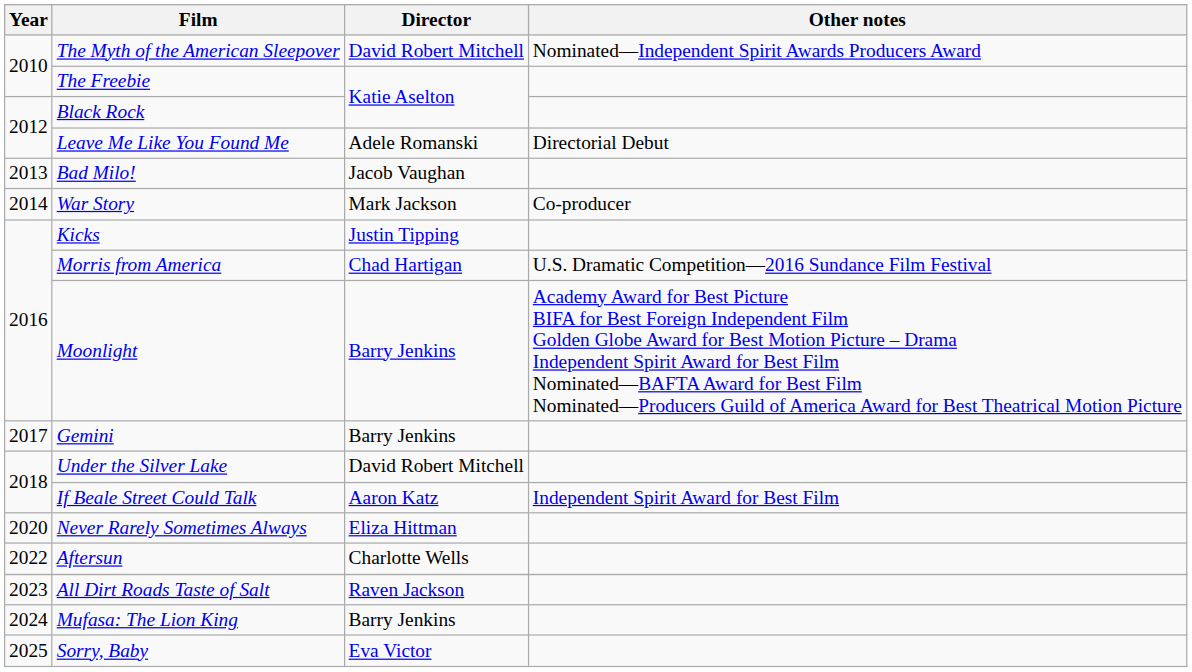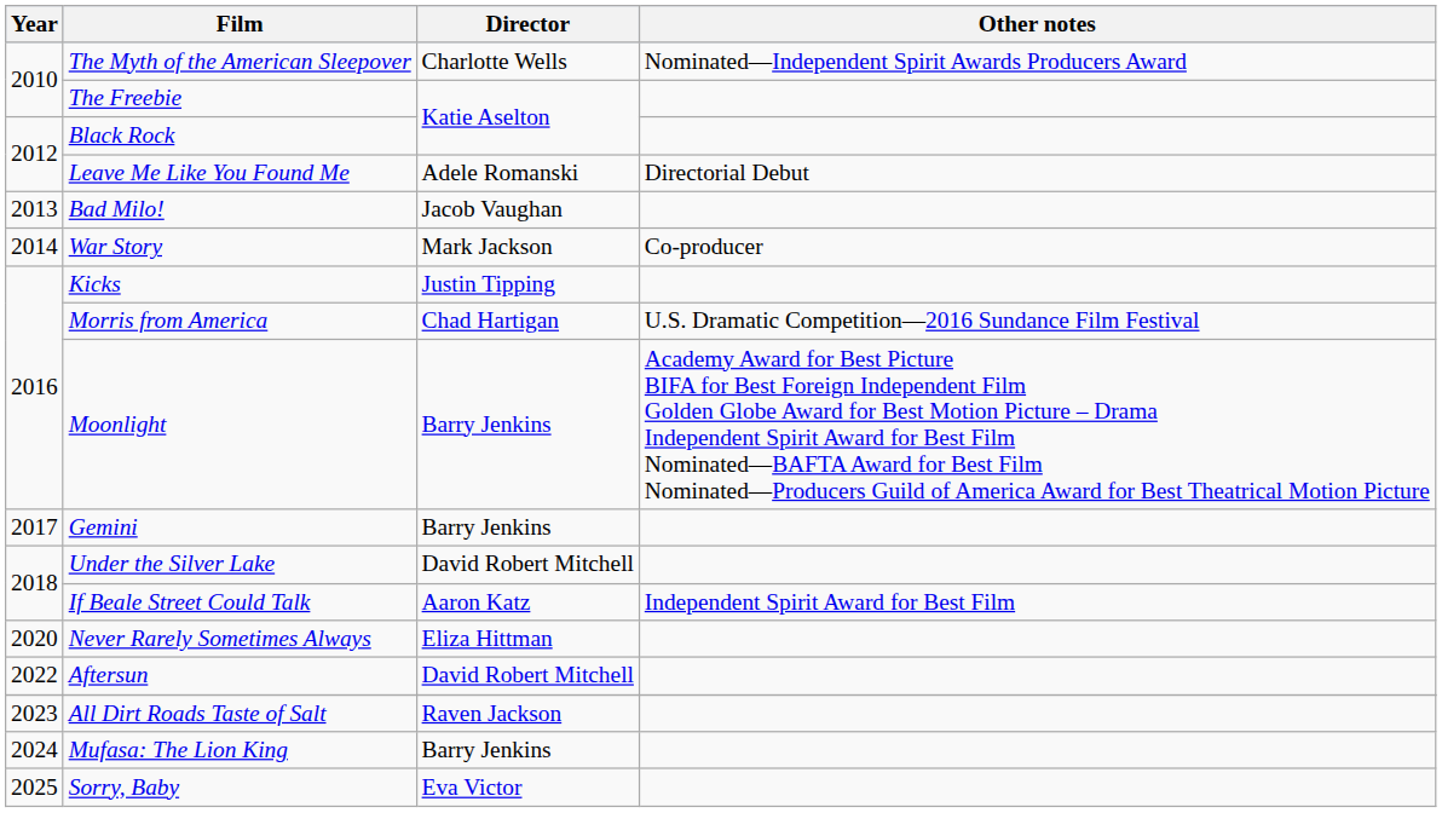The Myth of the American Sleepover | Director: David Robert Mitchell -> Charlotte Wells
Aftersun | Director: Charlotte Wells -> David Robert Mitchell
